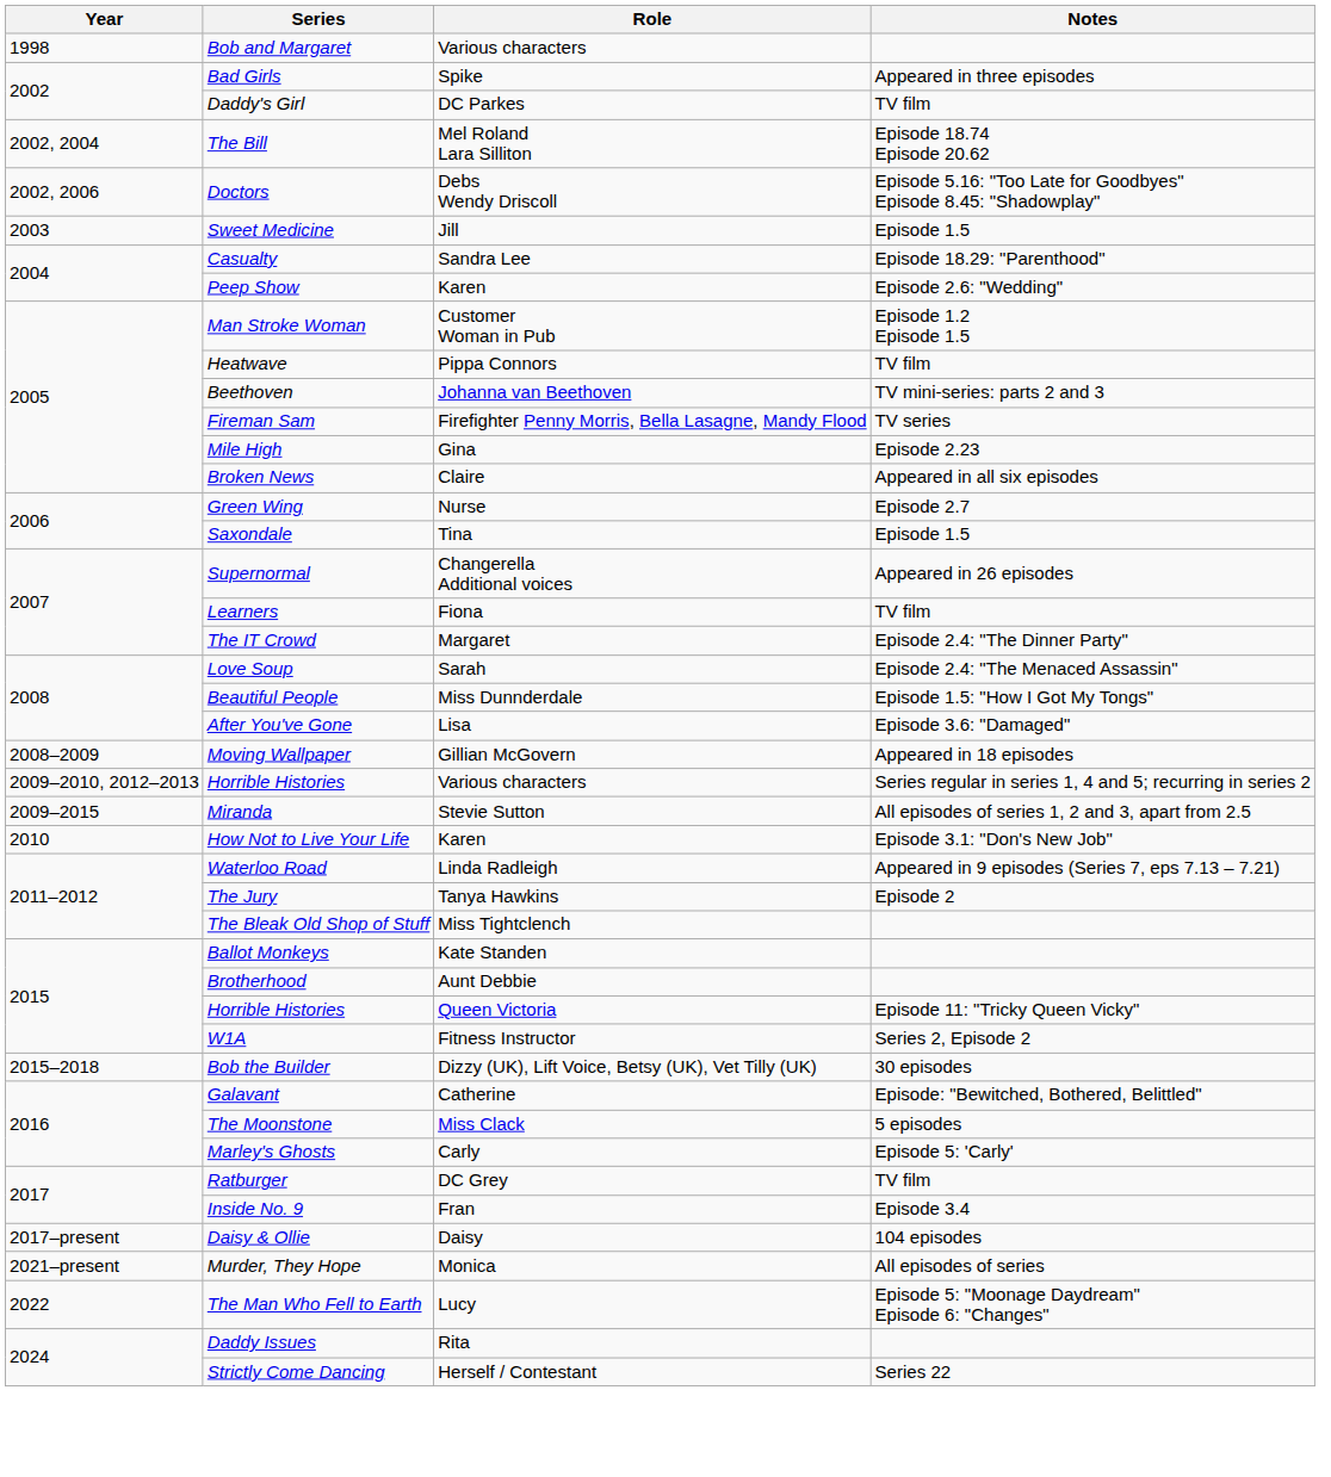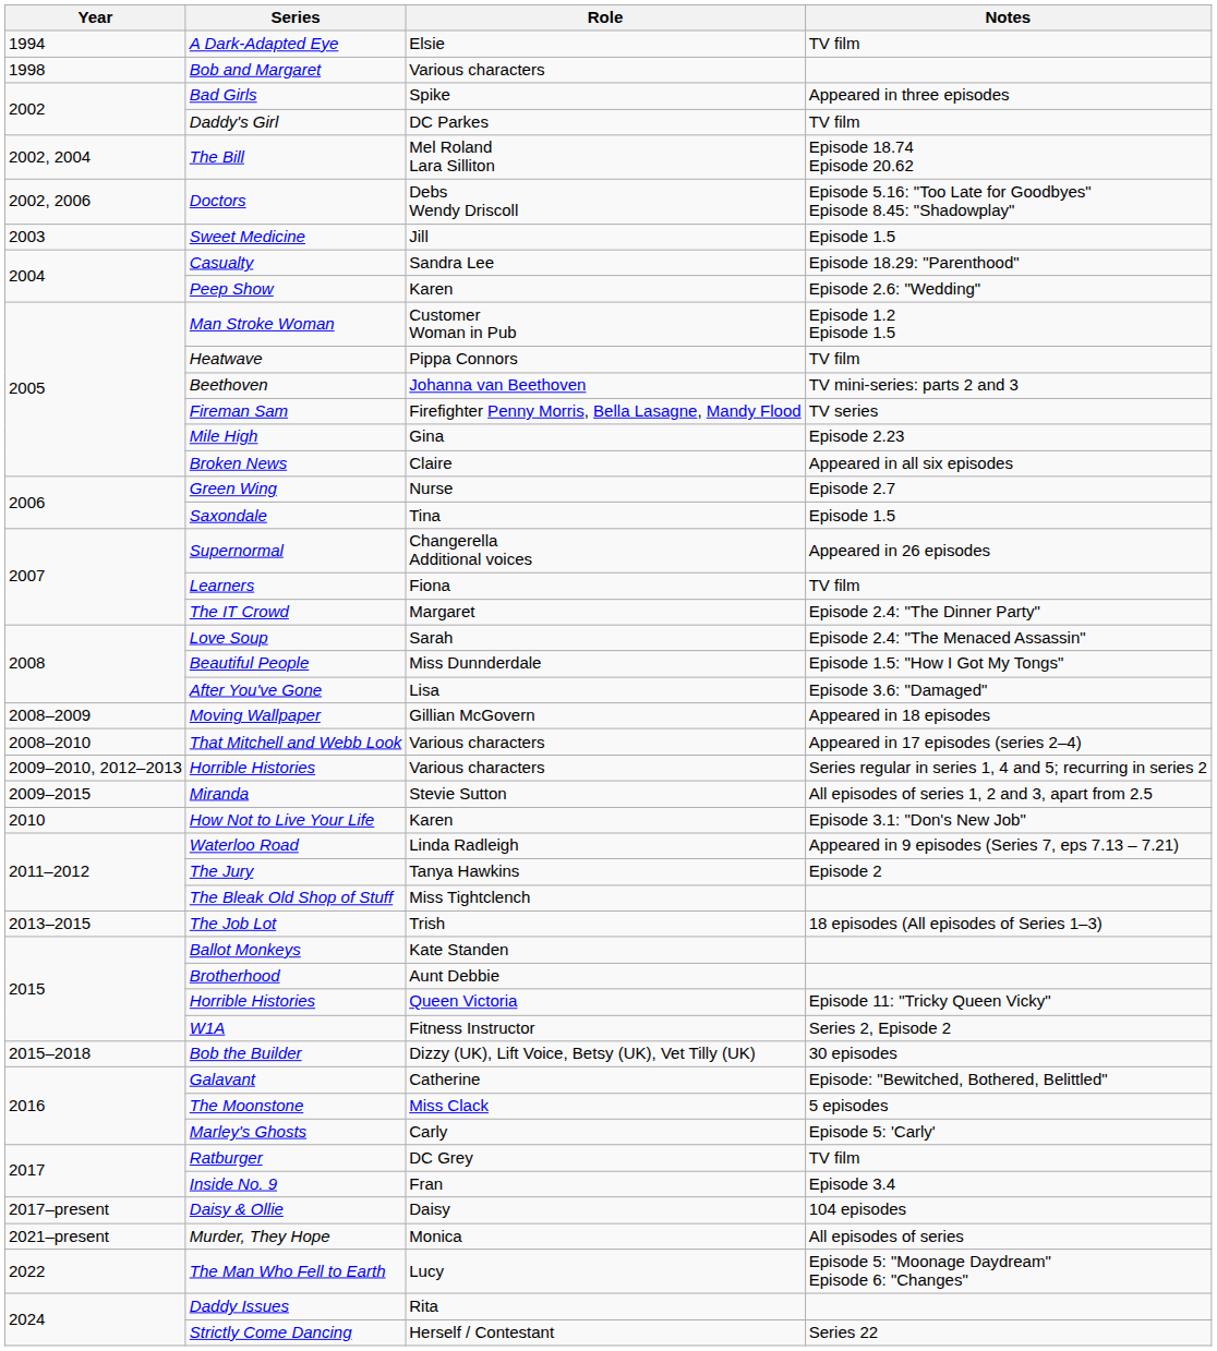+ row: 1994 | A Dark-Adapted Eye | Elsie | TV film
+ row: 2008–2010 | That Mitchell and Webb Look | Various characters | Appeared in 17 episodes (series 2–4)
+ row: 2013–2015 | The Job Lot | Trish | 18 episodes (All episodes of Series 1–3)
